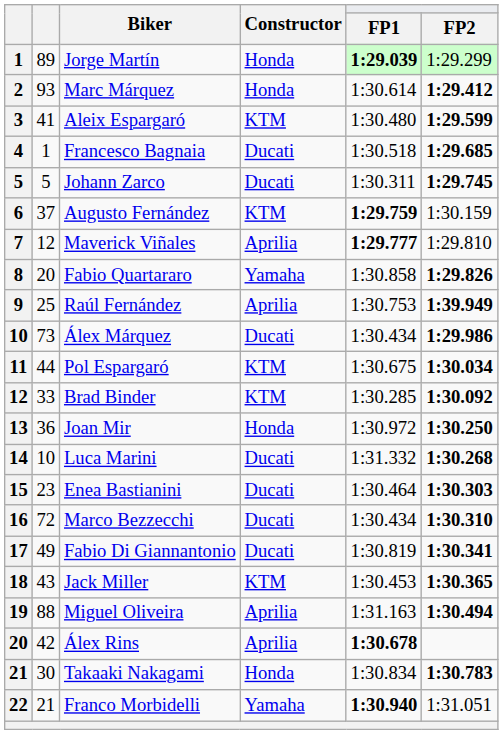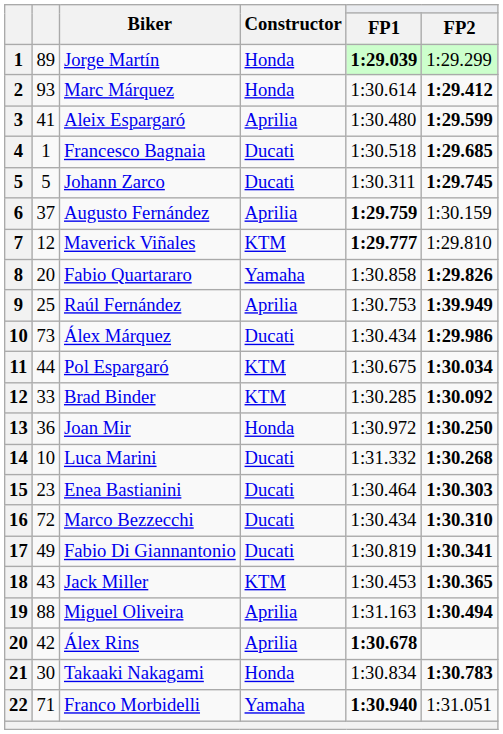Aleix Espargaró | Constructor: KTM -> Aprilia
Augusto Fernández | Constructor: KTM -> Aprilia
Maverick Viñales | Constructor: Aprilia -> KTM
Franco Morbidelli | column 2: 21 -> 71
